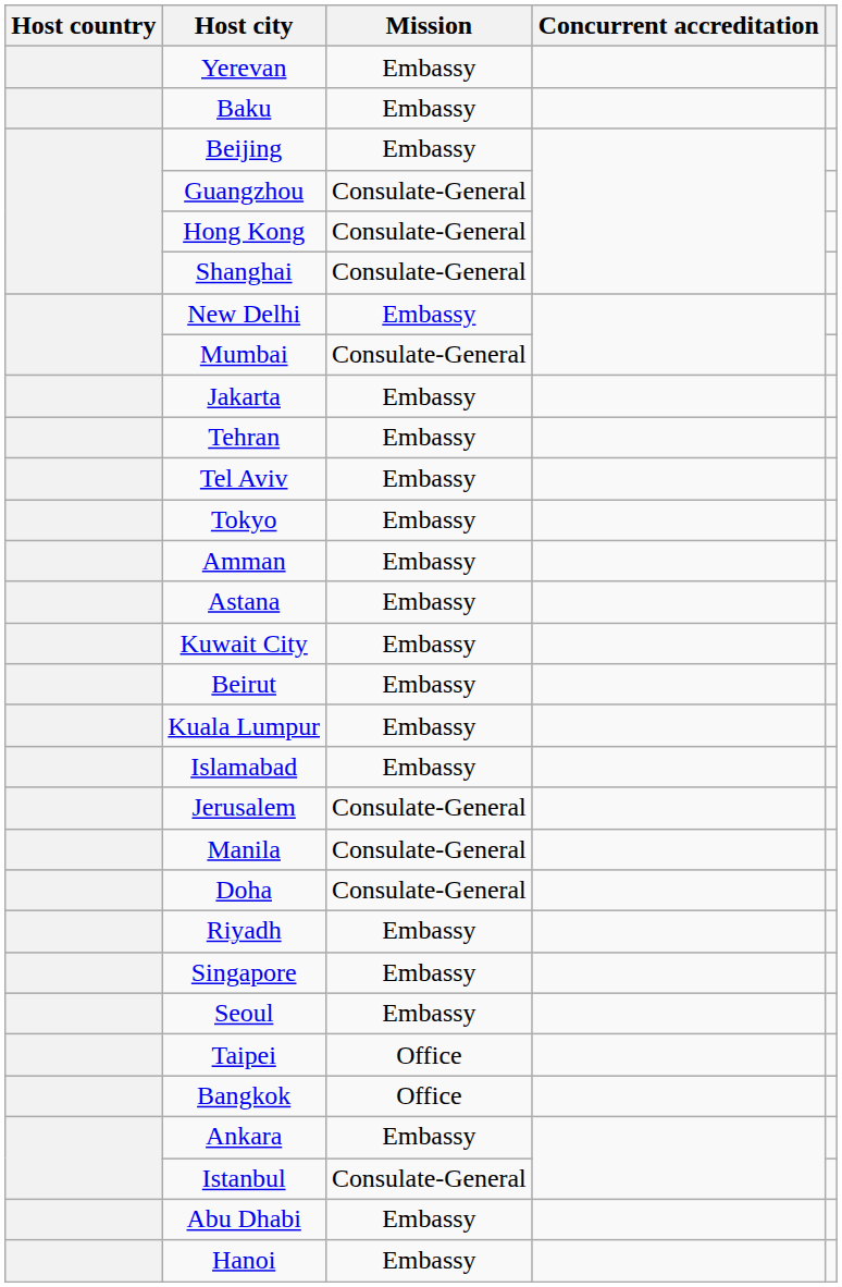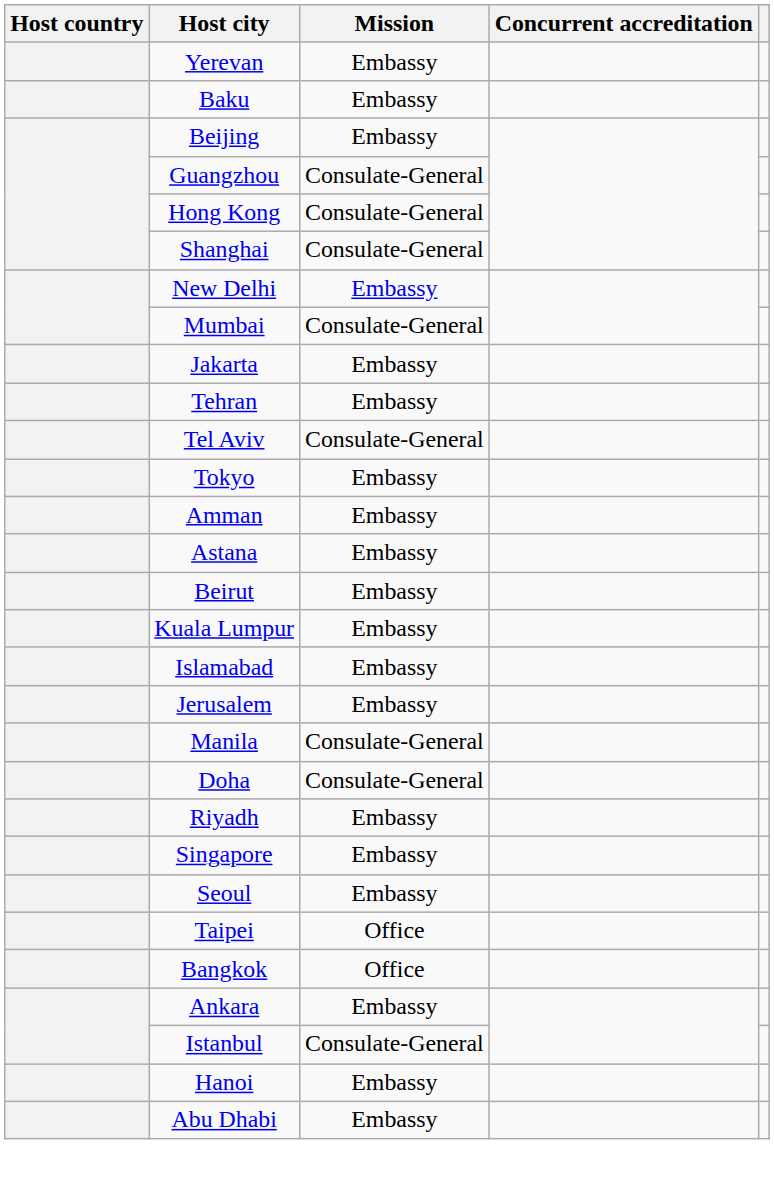Tel Aviv | Mission: Embassy -> Consulate-General
- row: Kuwait City | Embassy
Jerusalem | Mission: Consulate-General -> Embassy
rows swapped: Hanoi <-> Abu Dhabi
